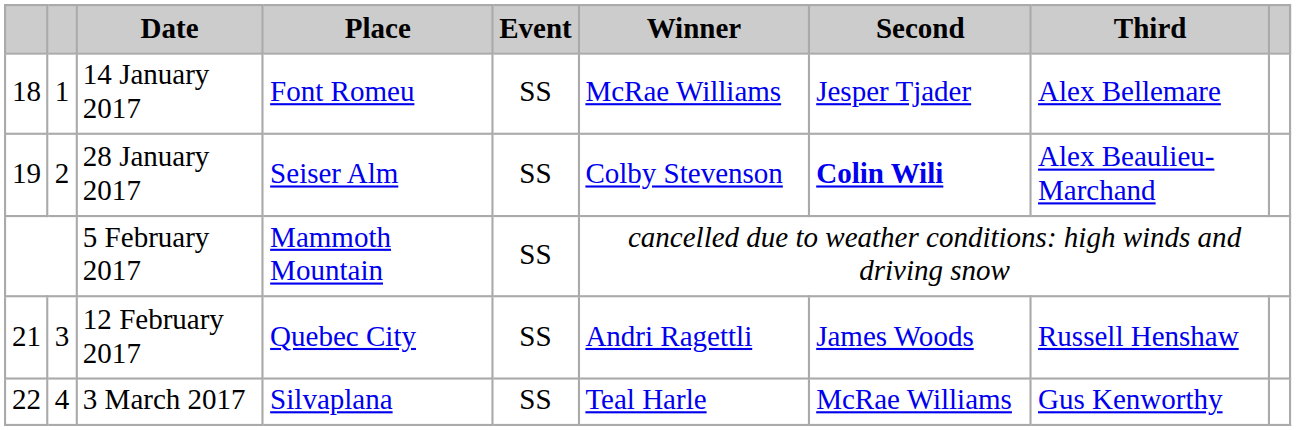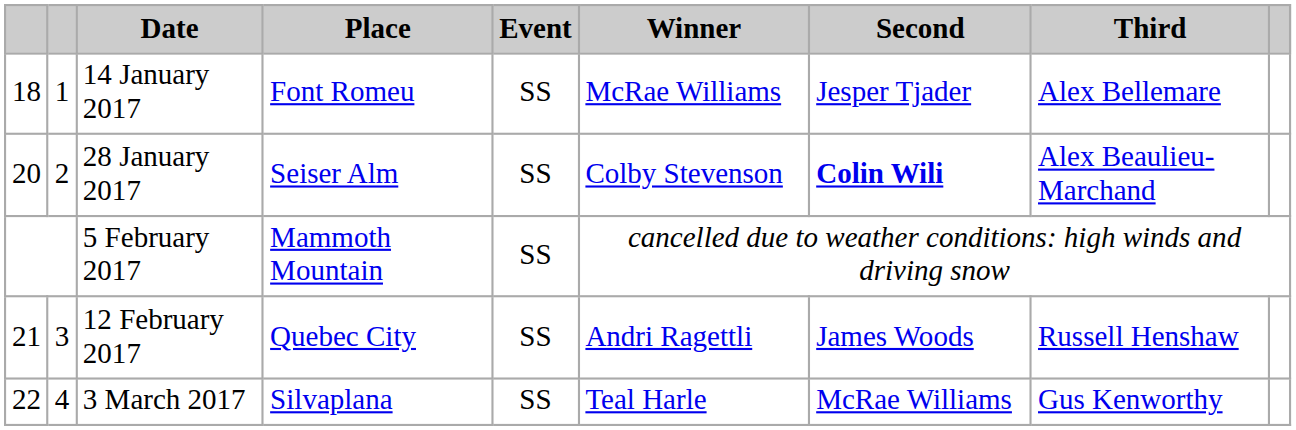28 January 2017 | column 1: 19 -> 20
